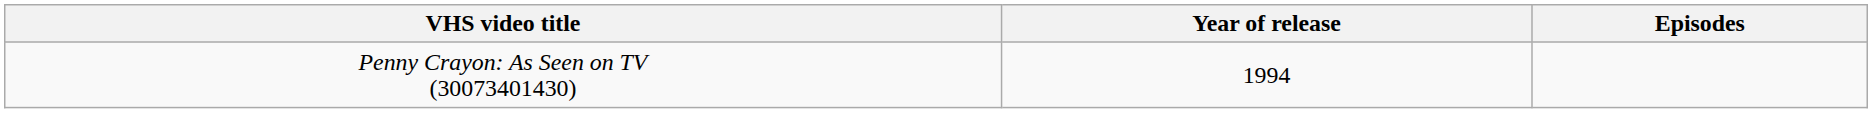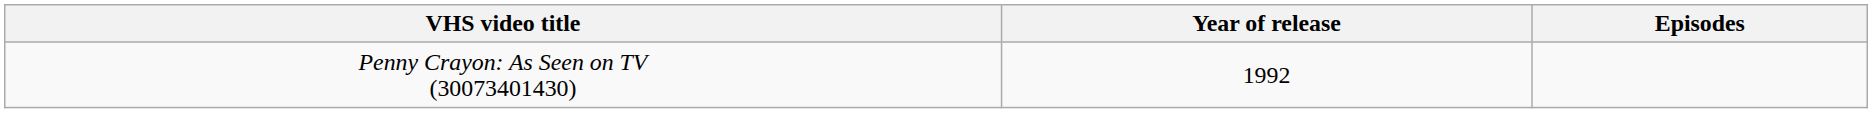Penny Crayon: As Seen on TV (30073401430) | Year of release: 1994 -> 1992
